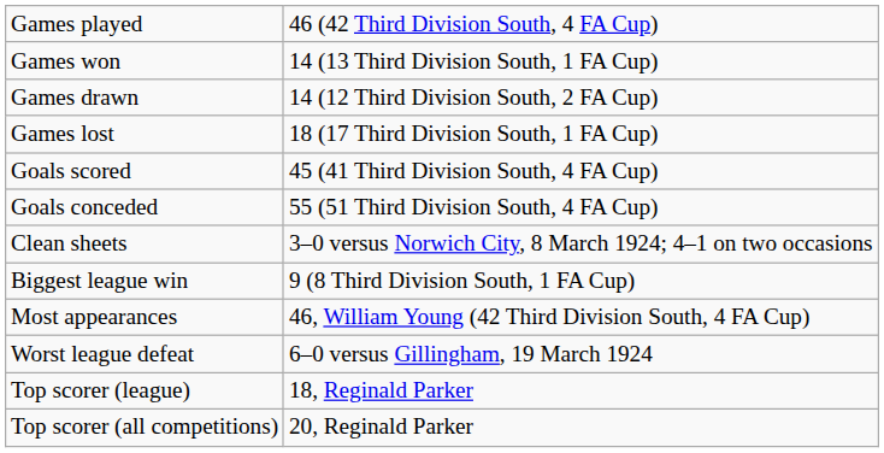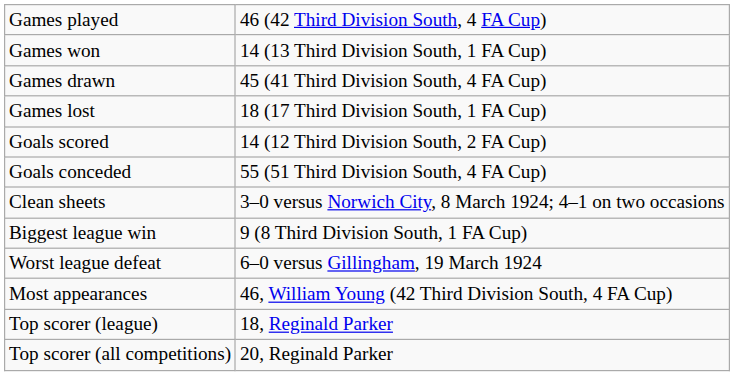Games drawn | column 2: 14 (12 Third Division South, 2 FA Cup) -> 45 (41 Third Division South, 4 FA Cup)
Goals scored | column 2: 45 (41 Third Division South, 4 FA Cup) -> 14 (12 Third Division South, 2 FA Cup)
rows swapped: Worst league defeat <-> Most appearances
